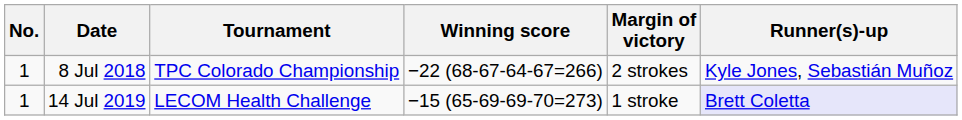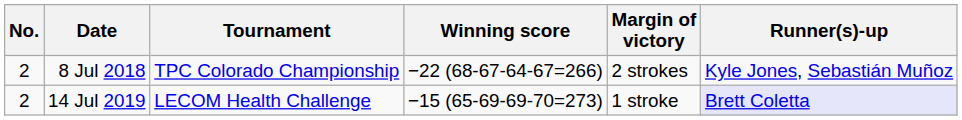8 Jul 2018 | No.: 1 -> 2
14 Jul 2019 | No.: 1 -> 2
